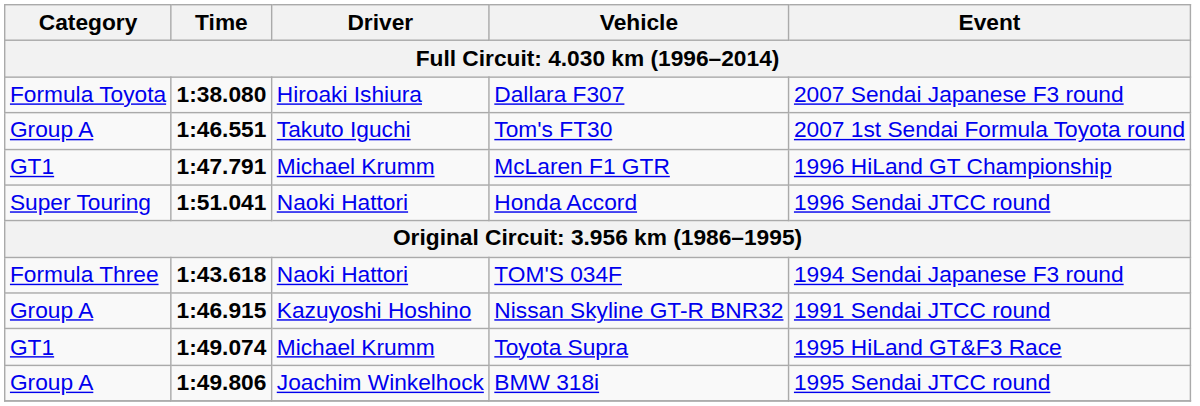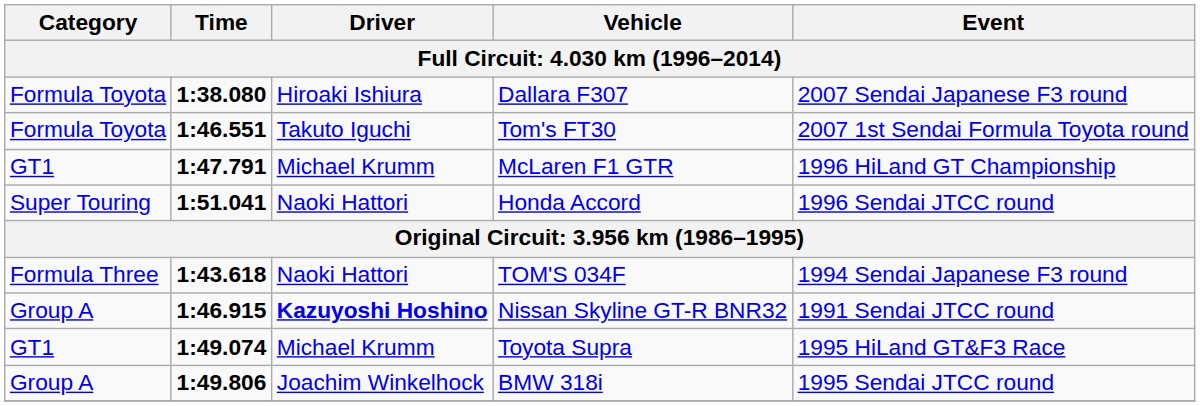Tom's FT30 | Category: Group A -> Formula Toyota
Nissan Skyline GT-R BNR32 | Driver: normal -> bold
